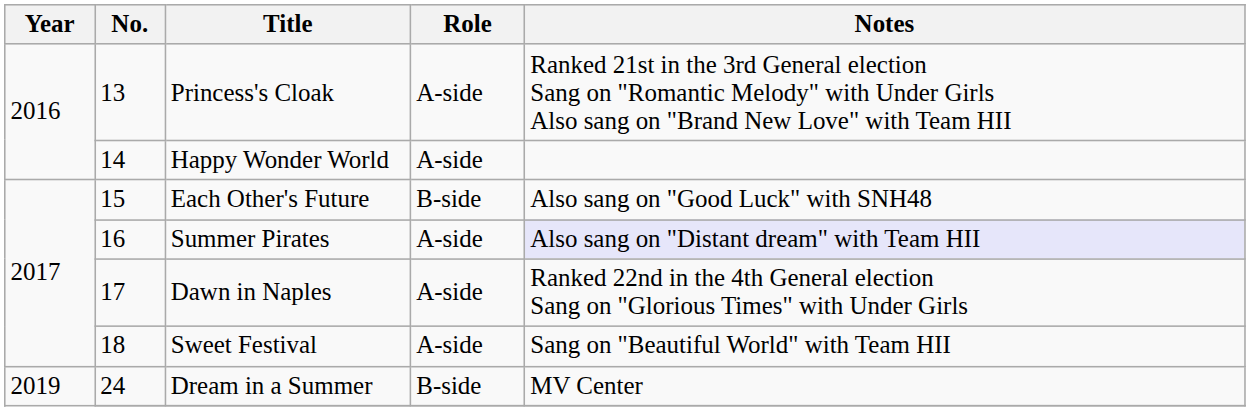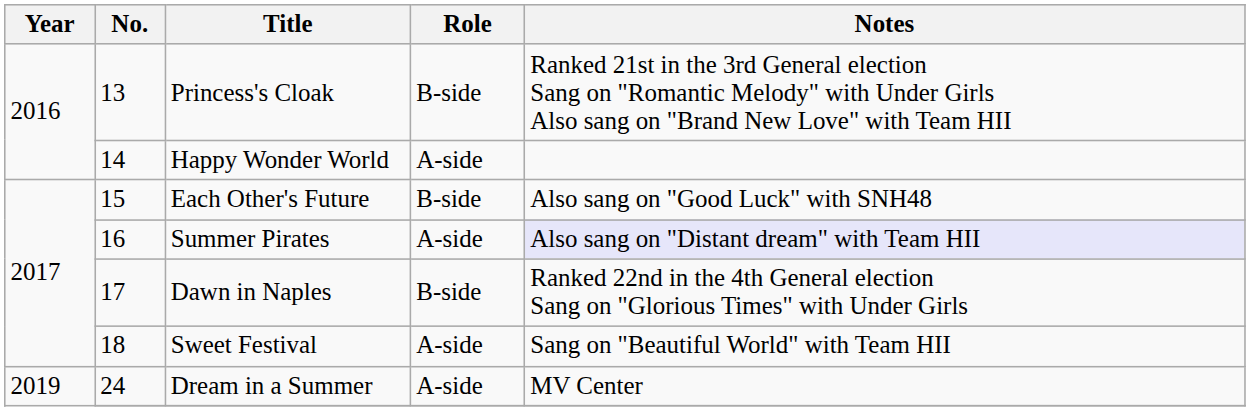Princess's Cloak | Role: A-side -> B-side
Dawn in Naples | Role: A-side -> B-side
Dream in a Summer | Role: B-side -> A-side
